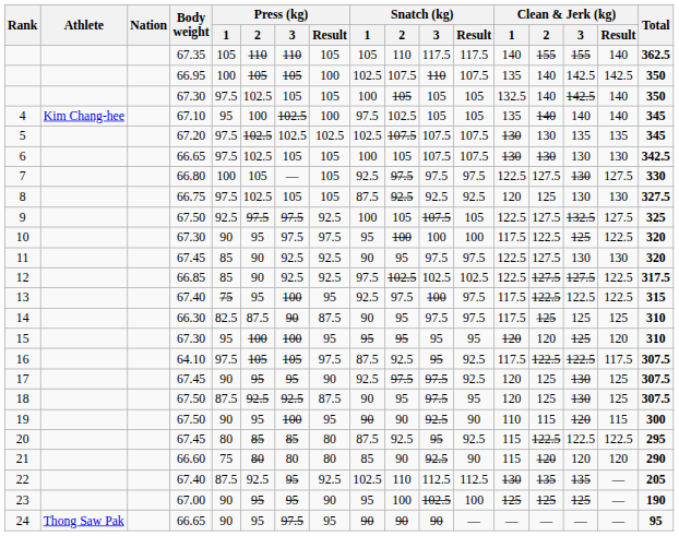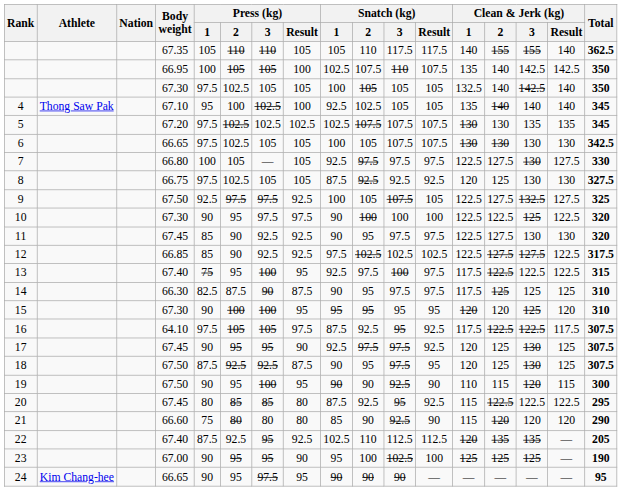4 | Athlete: Kim Chang-hee -> Thong Saw Pak
4 | Snatch (kg) / 1: 97.5 -> 92.5
10 | Snatch (kg) / 1: 95 -> 90
10 | Clean & Jerk (kg) / 1: 117.5 -> 122.5
15 | Press (kg) / 1: 95 -> 90
22 | Clean & Jerk (kg) / 1: 130 -> 120
24 | Athlete: Thong Saw Pak -> Kim Chang-hee
